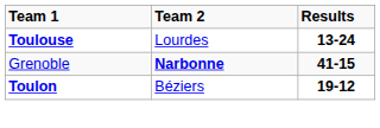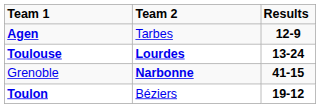+ row: Agen | Tarbes | 12-9
Toulouse | Team 2: normal -> bold
